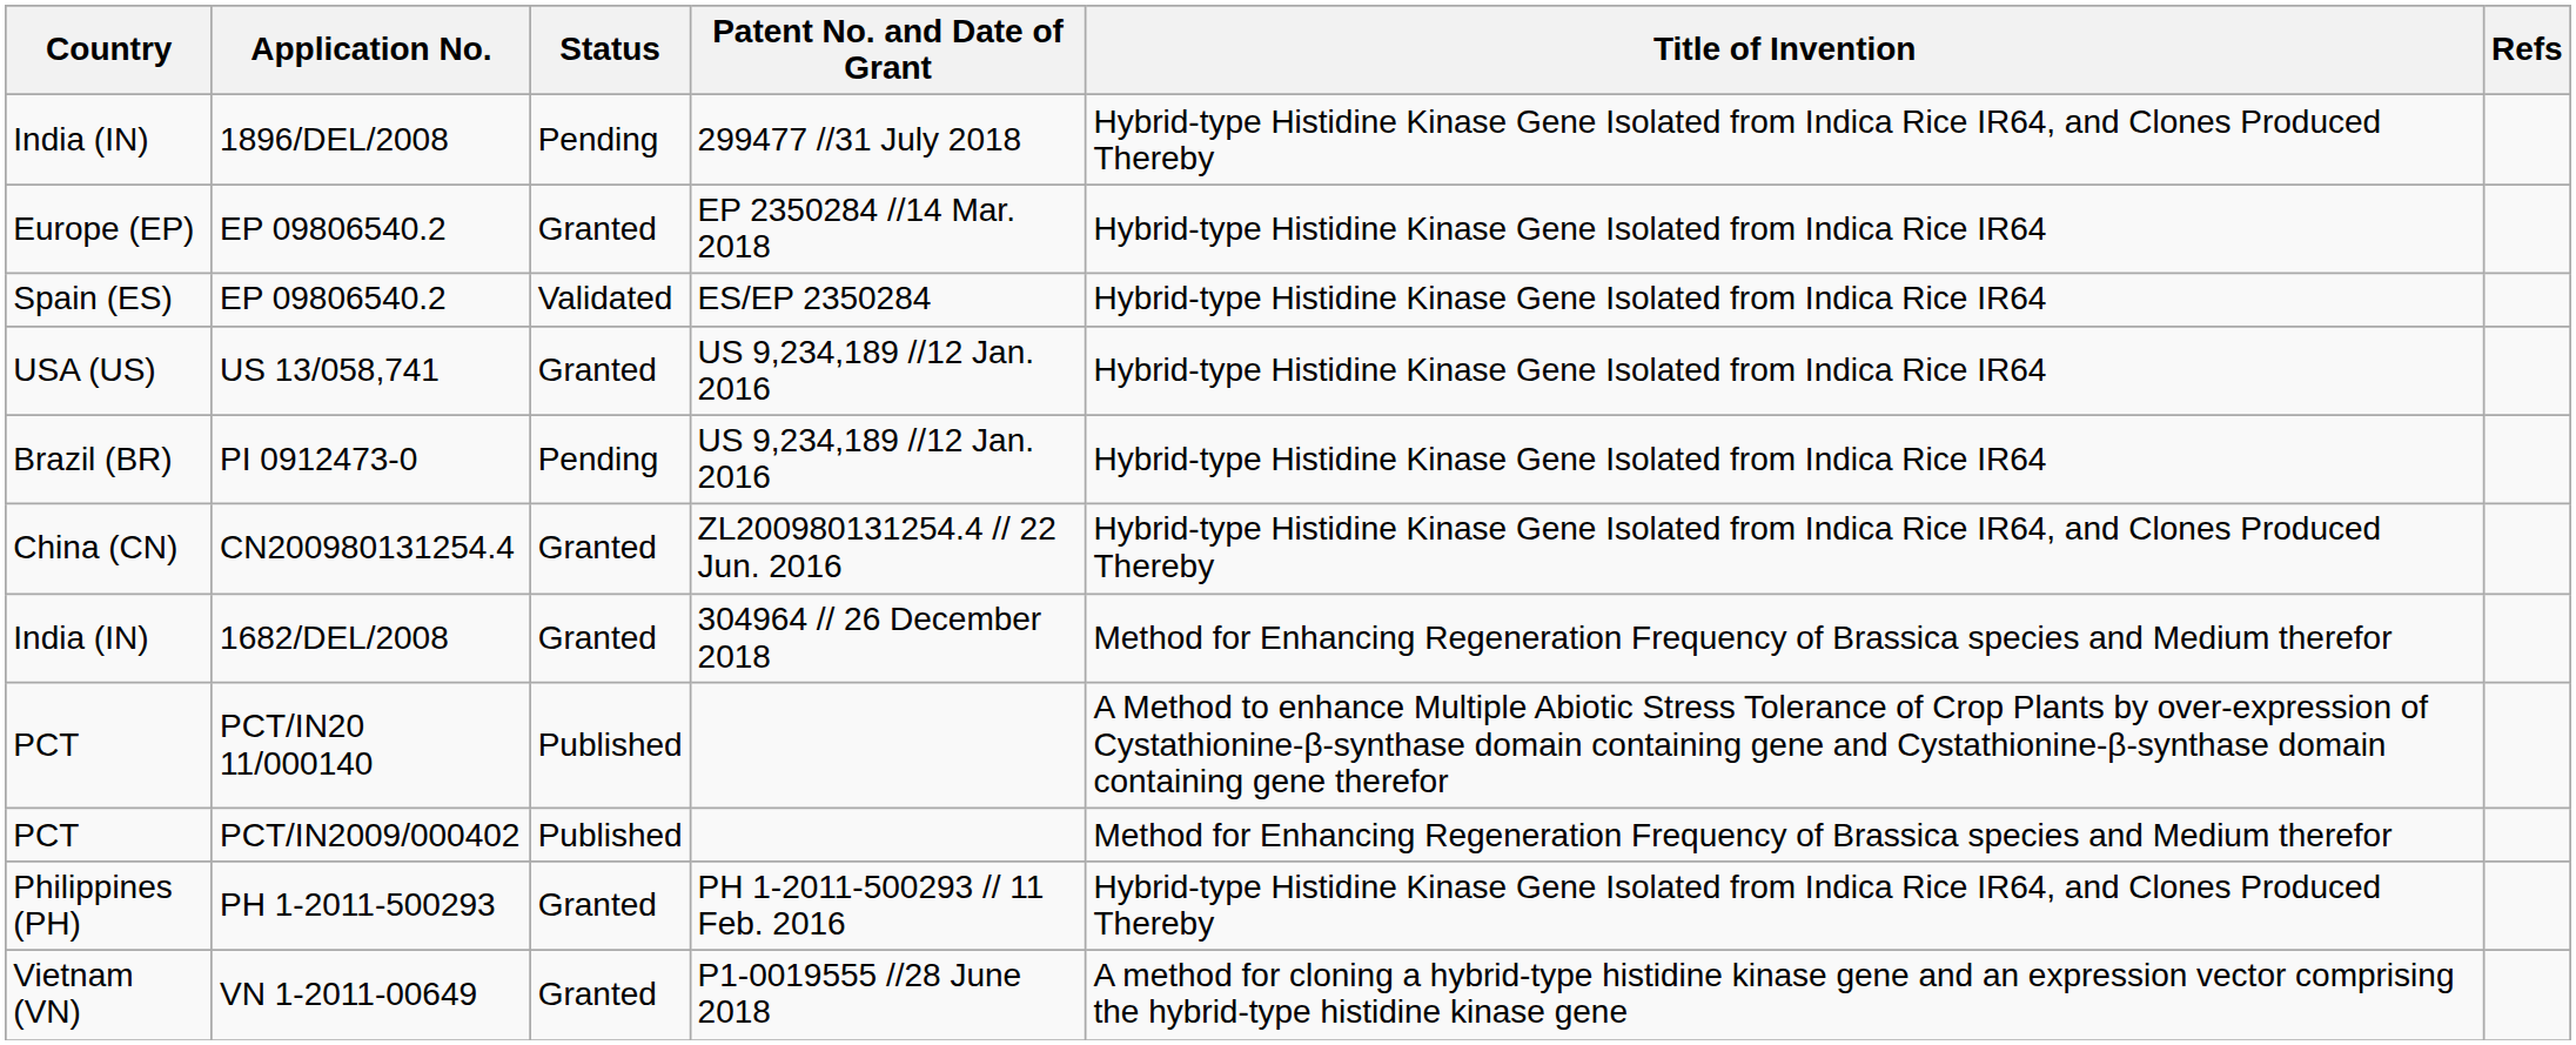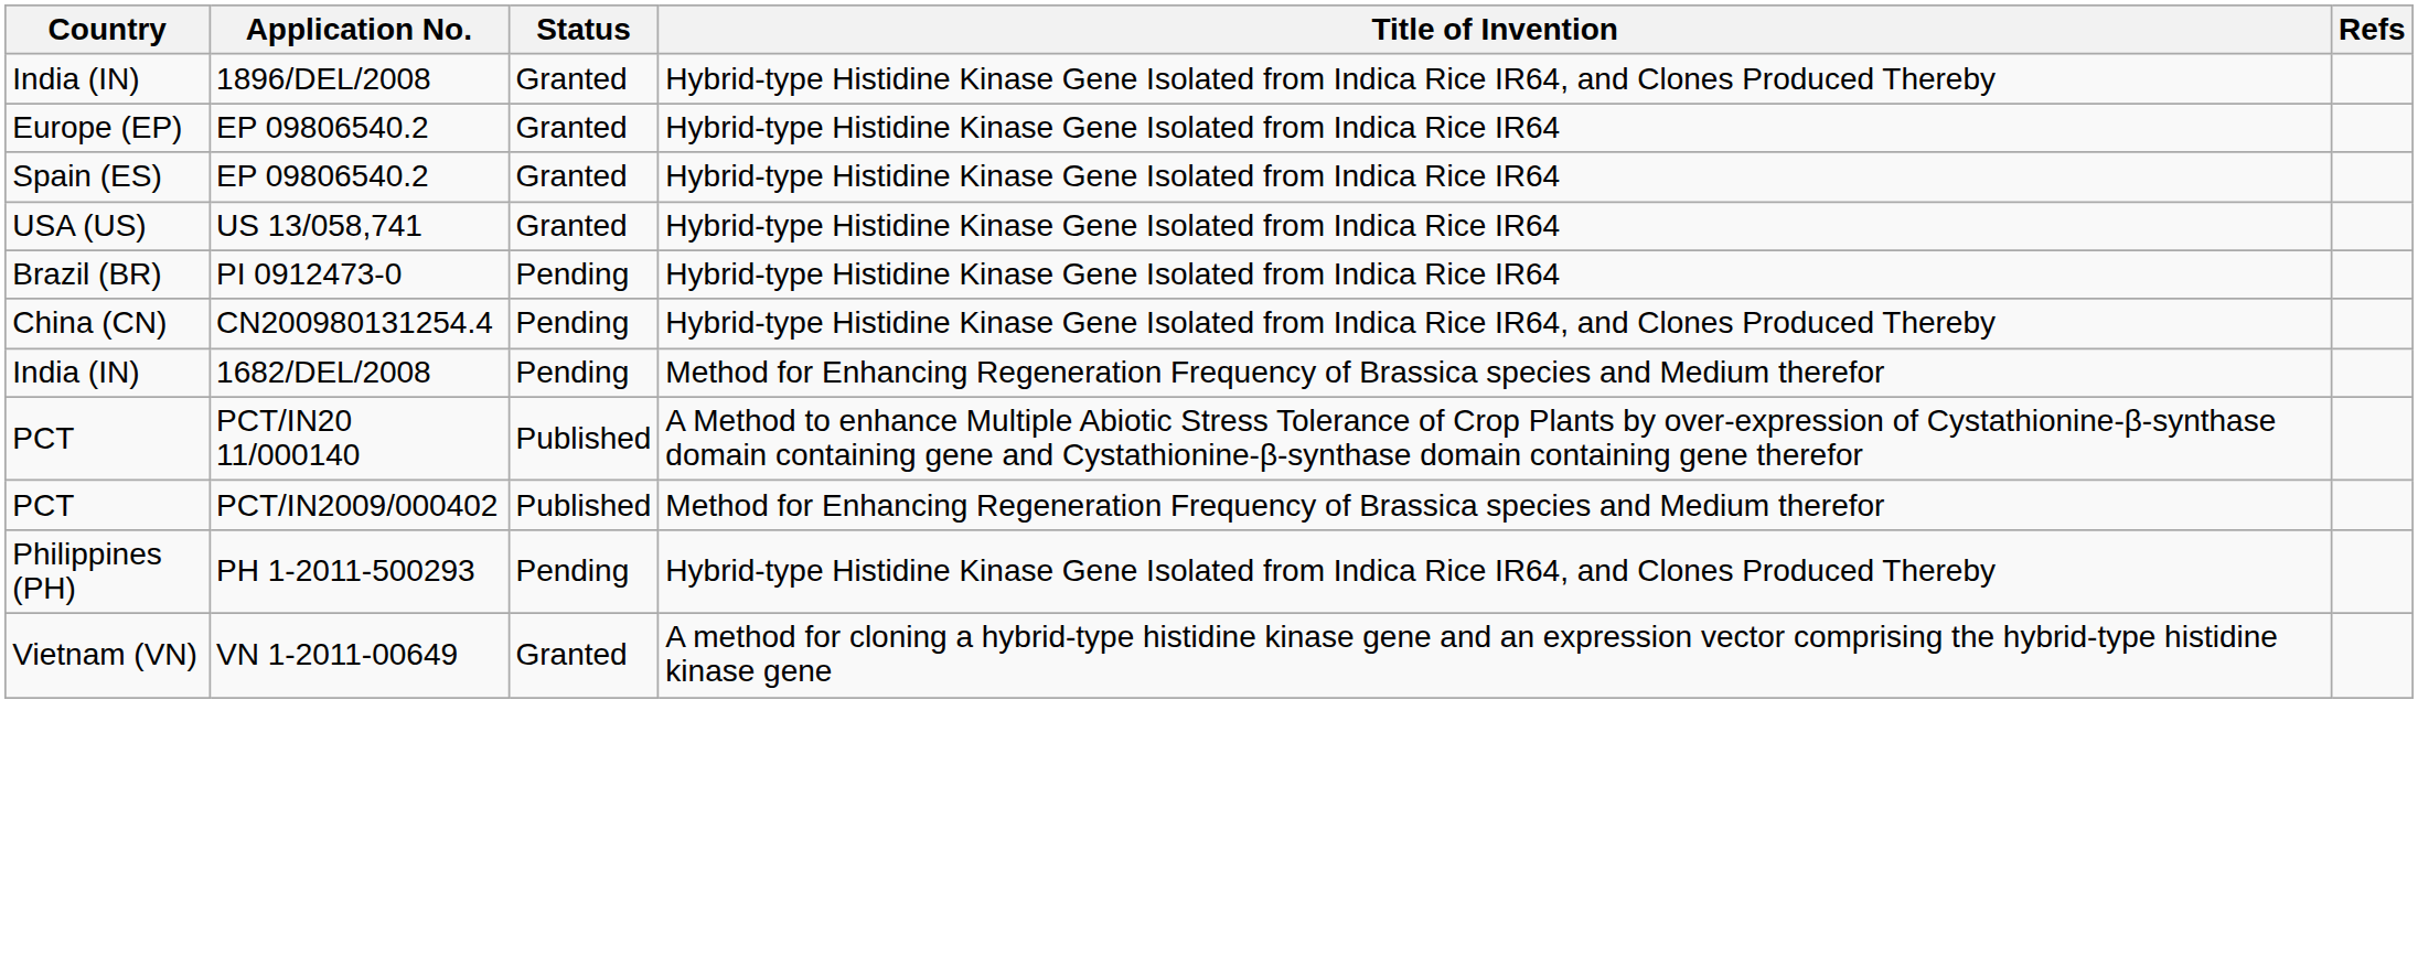- column: Patent No. and Date of Grant | 299477 //31 July 2018 | EP 2350284 //14 Mar. 2018 | ES/EP 2350284 | US 9,234,189 //12 Jan. 2016 | US 9,234,189 //12 Jan. 2016 | ZL200980131254.4 // 22 Jun. 2016 | 304964 // 26 December 2018 | PH 1-2011-500293 // 11 Feb. 2016 | P1-0019555 //28 June 2018
1896/DEL/2008 | Status: Pending -> Granted
Spain (ES) / EP 09806540.2 | Status: Validated -> Granted
CN200980131254.4 | Status: Granted -> Pending
1682/DEL/2008 | Status: Granted -> Pending
PH 1-2011-500293 | Status: Granted -> Pending
